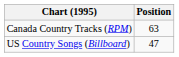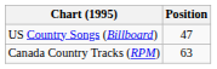rows swapped: Canada Country Tracks (RPM) <-> US Country Songs (Billboard)
